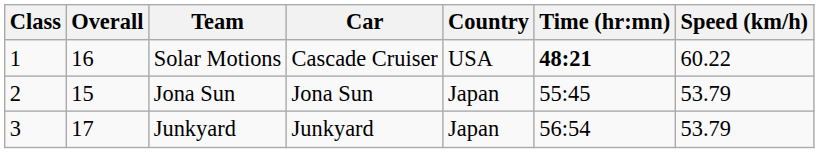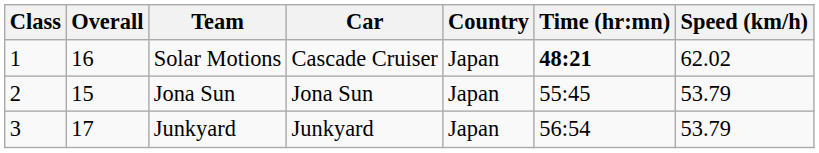Solar Motions | Country: USA -> Japan
Solar Motions | Speed (km/h): 60.22 -> 62.02
